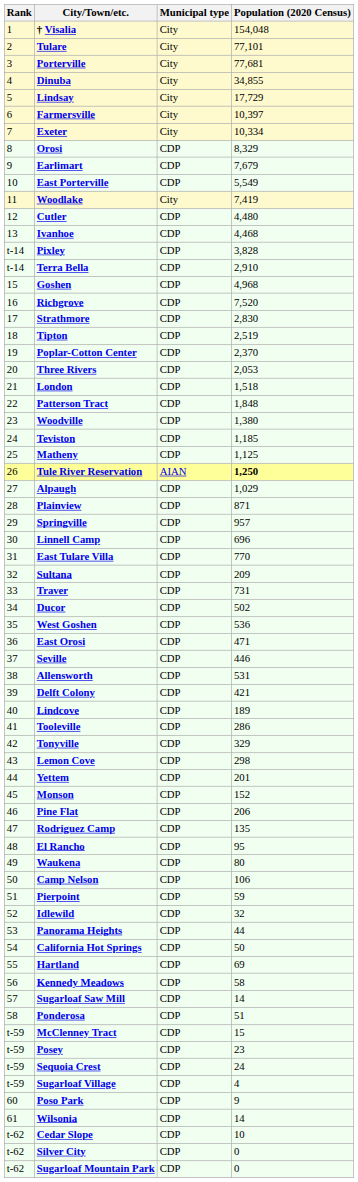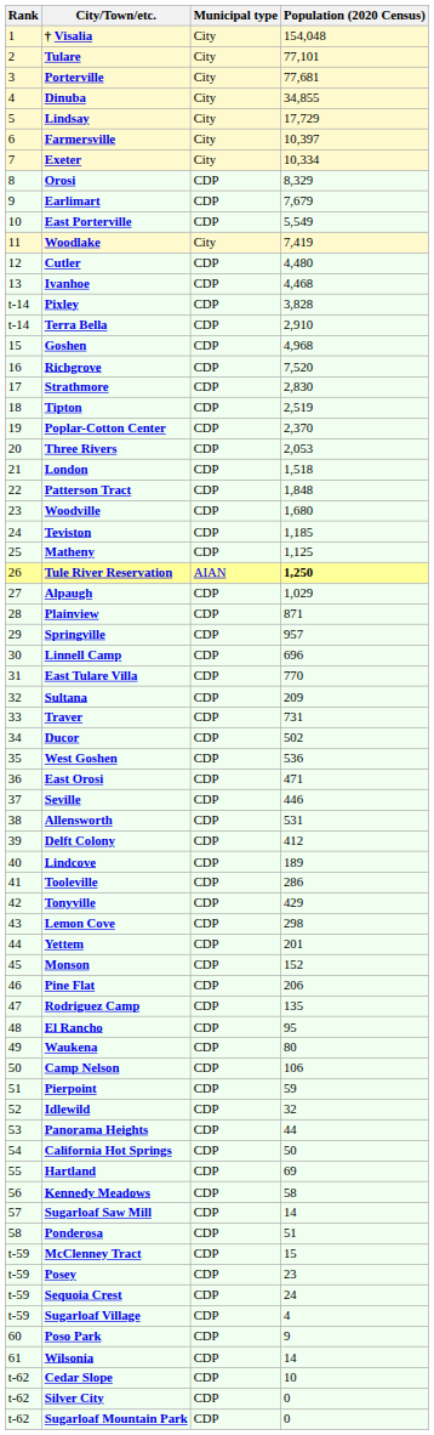Woodville | Population (2020 Census): 1,380 -> 1,680
Delft Colony | Population (2020 Census): 421 -> 412
Tonyville | Population (2020 Census): 329 -> 429
